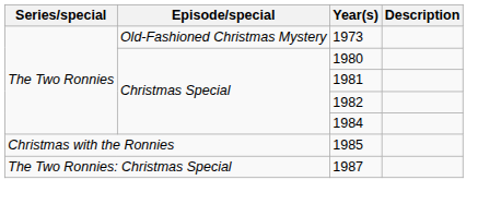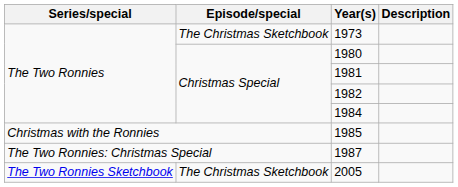1973 | Episode/special: Old-Fashioned Christmas Mystery -> The Christmas Sketchbook
+ row: The Two Ronnies Sketchbook | The Christmas Sketchbook | 2005
